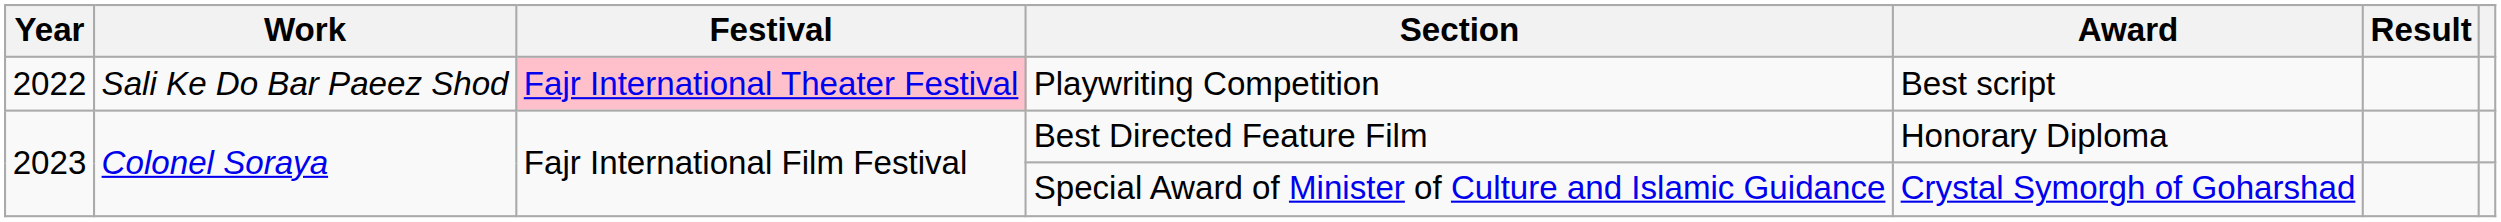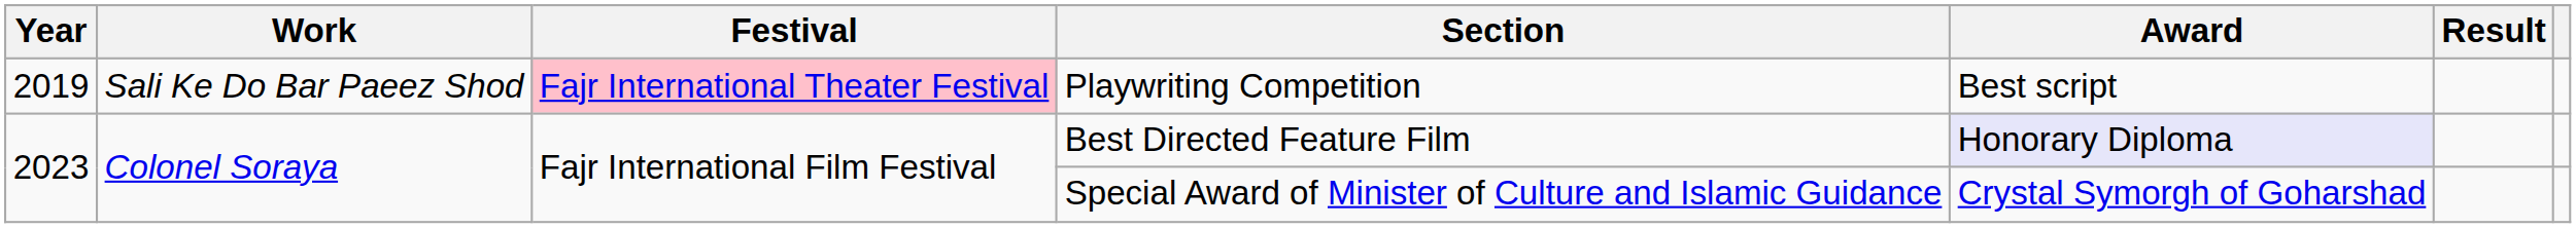Playwriting Competition | Year: 2022 -> 2019
Best Directed Feature Film | Award: no background -> lavender background
